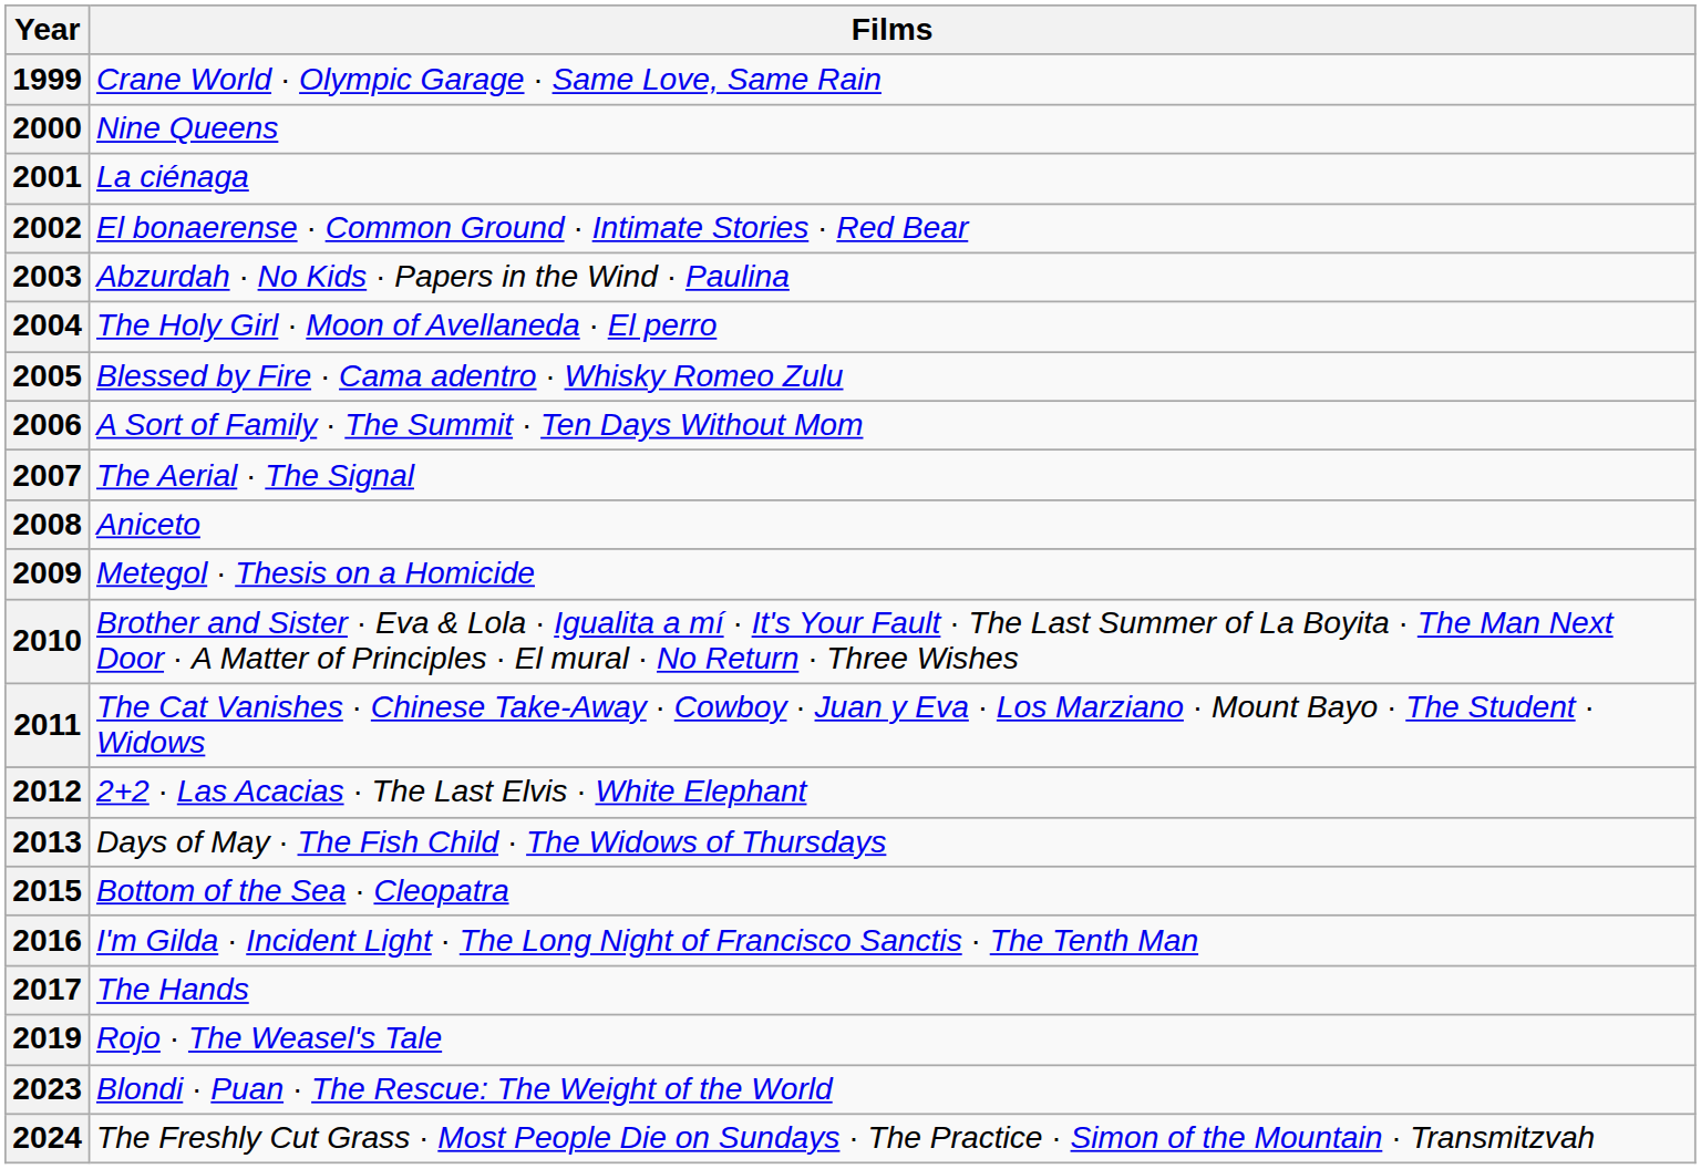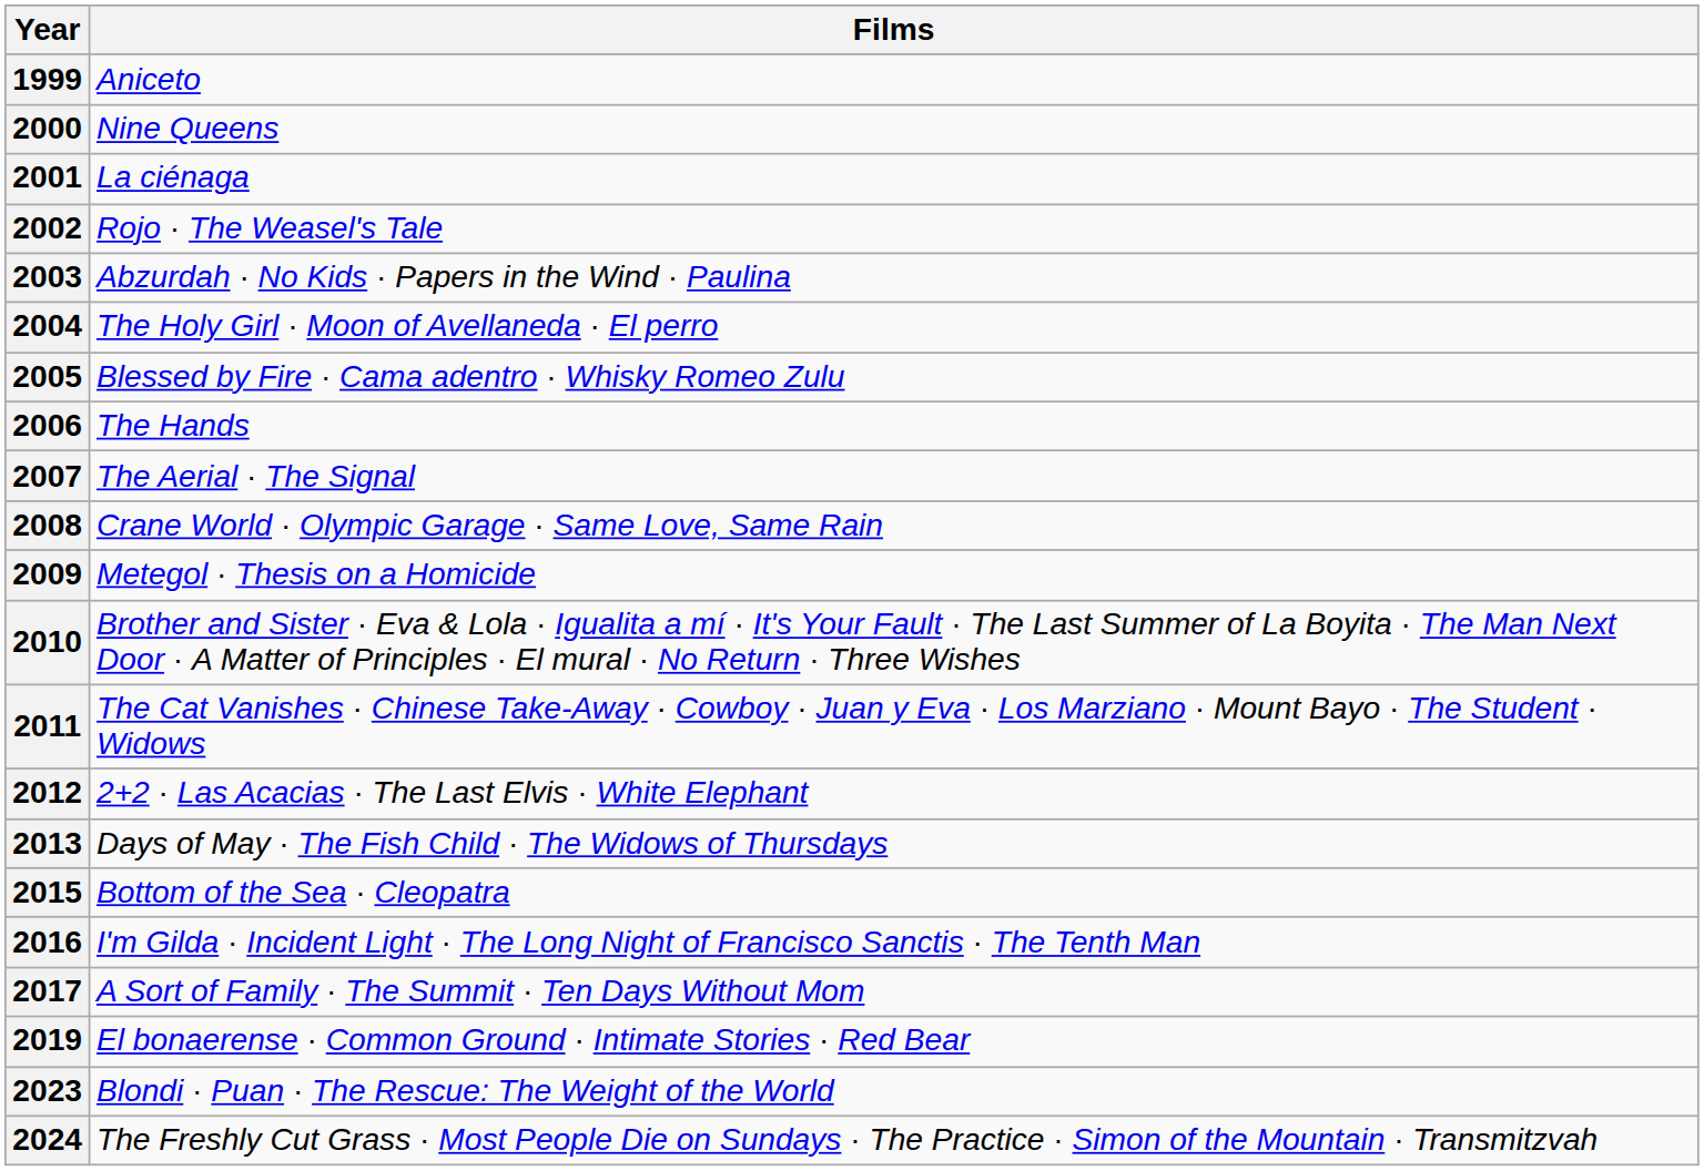1999 | Films: Crane World · Olympic Garage · Same Love, Same Rain -> Aniceto
2002 | Films: El bonaerense · Common Ground · Intimate Stories · Red Bear -> Rojo · The Weasel's Tale
2006 | Films: A Sort of Family · The Summit · Ten Days Without Mom -> The Hands
2008 | Films: Aniceto -> Crane World · Olympic Garage · Same Love, Same Rain
2017 | Films: The Hands -> A Sort of Family · The Summit · Ten Days Without Mom
2019 | Films: Rojo · The Weasel's Tale -> El bonaerense · Common Ground · Intimate Stories · Red Bear
